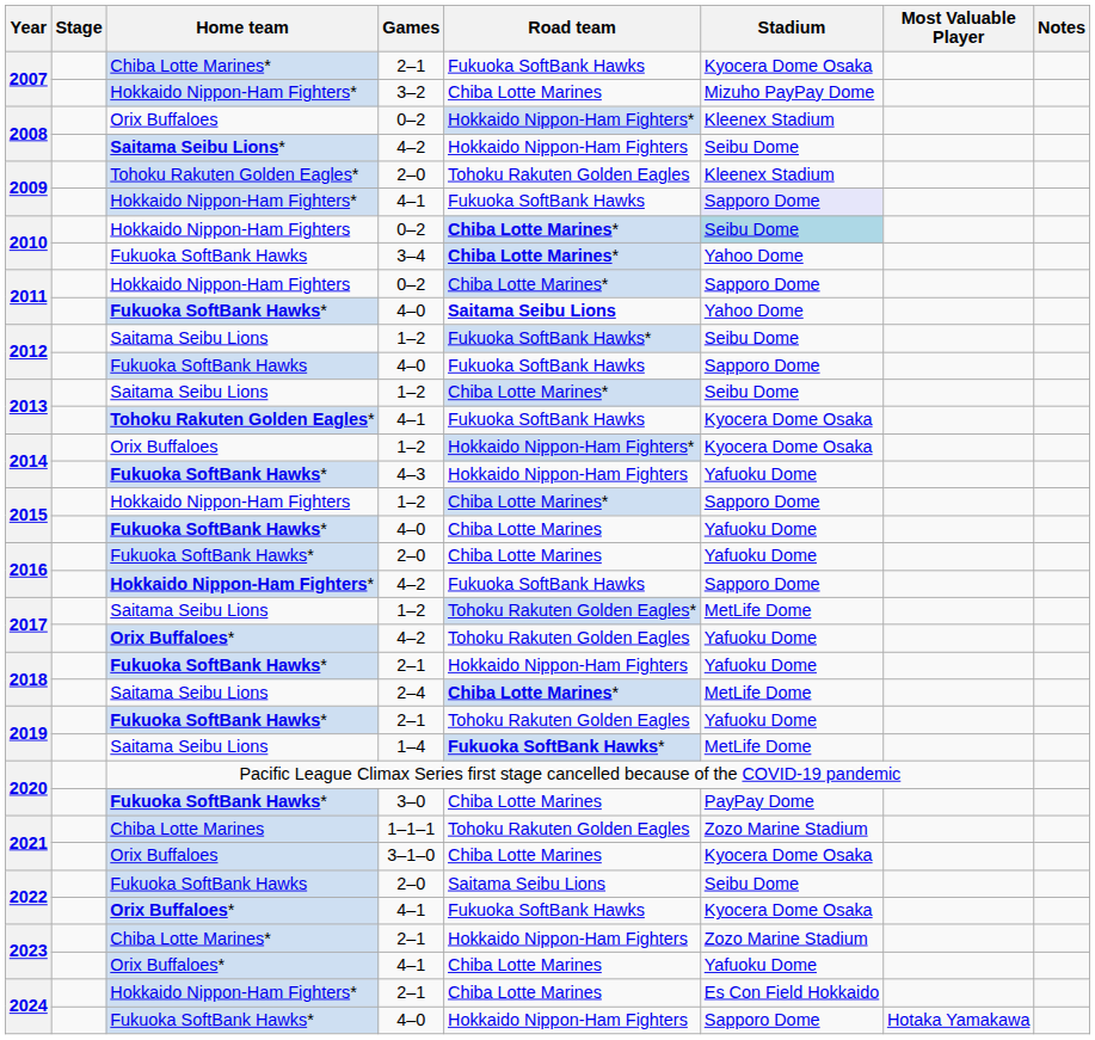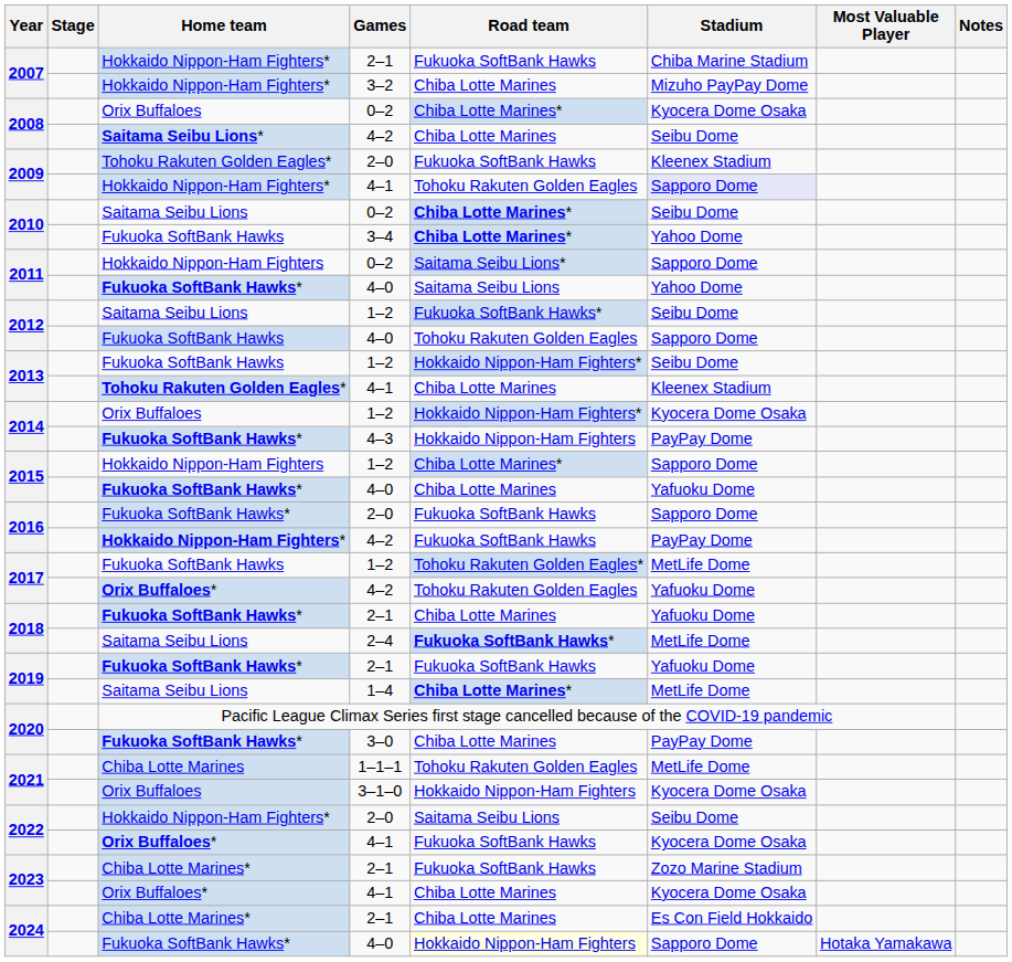2007 / 2–1 | Home team: Chiba Lotte Marines* -> Hokkaido Nippon-Ham Fighters*
2007 / 2–1 | Stadium: Kyocera Dome Osaka -> Chiba Marine Stadium
2008 / 0–2 | Road team: Hokkaido Nippon-Ham Fighters* -> Chiba Lotte Marines*
2008 / 0–2 | Stadium: Kleenex Stadium -> Kyocera Dome Osaka
2008 / 4–2 | Road team: Hokkaido Nippon-Ham Fighters -> Chiba Lotte Marines
2009 / 2–0 | Road team: Tohoku Rakuten Golden Eagles -> Fukuoka SoftBank Hawks
2009 / 4–1 | Road team: Fukuoka SoftBank Hawks -> Tohoku Rakuten Golden Eagles
2010 / 0–2 | Home team: Hokkaido Nippon-Ham Fighters -> Saitama Seibu Lions
2010 / 0–2 | Stadium: lightblue background -> no background
2011 / 0–2 | Road team: Chiba Lotte Marines* -> Saitama Seibu Lions*
2011 / 4–0 | Road team: bold -> normal
2012 / 4–0 | Road team: Fukuoka SoftBank Hawks -> Tohoku Rakuten Golden Eagles
2013 / 1–2 | Home team: Saitama Seibu Lions -> Fukuoka SoftBank Hawks
2013 / 1–2 | Road team: Chiba Lotte Marines* -> Hokkaido Nippon-Ham Fighters*
2013 / 4–1 | Road team: Fukuoka SoftBank Hawks -> Chiba Lotte Marines
2013 / 4–1 | Stadium: Kyocera Dome Osaka -> Kleenex Stadium
2014 / 4–3 | Stadium: Yafuoku Dome -> PayPay Dome
2016 / 2–0 | Road team: Chiba Lotte Marines -> Fukuoka SoftBank Hawks
2016 / 2–0 | Stadium: Yafuoku Dome -> Sapporo Dome
2016 / 4–2 | Stadium: Sapporo Dome -> PayPay Dome
2017 / 1–2 | Home team: Saitama Seibu Lions -> Fukuoka SoftBank Hawks
2018 / 2–1 | Road team: Hokkaido Nippon-Ham Fighters -> Chiba Lotte Marines
2018 / 2–4 | Road team: Chiba Lotte Marines* -> Fukuoka SoftBank Hawks*
2019 / 2–1 | Road team: Tohoku Rakuten Golden Eagles -> Fukuoka SoftBank Hawks
2019 / 1–4 | Road team: Fukuoka SoftBank Hawks* -> Chiba Lotte Marines*
2021 / 1–1–1 | Stadium: Zozo Marine Stadium -> MetLife Dome
2021 / 3–1–0 | Road team: Chiba Lotte Marines -> Hokkaido Nippon-Ham Fighters
2022 / 2–0 | Home team: Fukuoka SoftBank Hawks -> Hokkaido Nippon-Ham Fighters*
2023 / 2–1 | Road team: Hokkaido Nippon-Ham Fighters -> Fukuoka SoftBank Hawks
2023 / 4–1 | Stadium: Yafuoku Dome -> Kyocera Dome Osaka
2024 / 2–1 | Home team: Hokkaido Nippon-Ham Fighters* -> Chiba Lotte Marines*
2024 / 4–0 | Road team: no background -> lightyellow background
